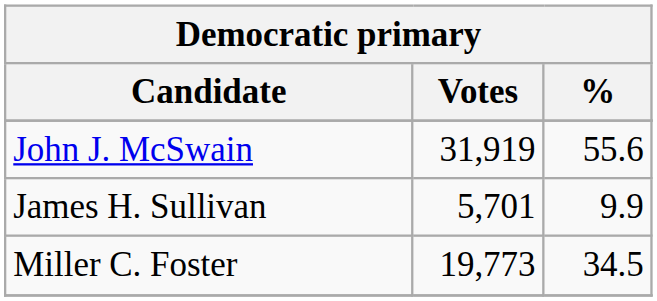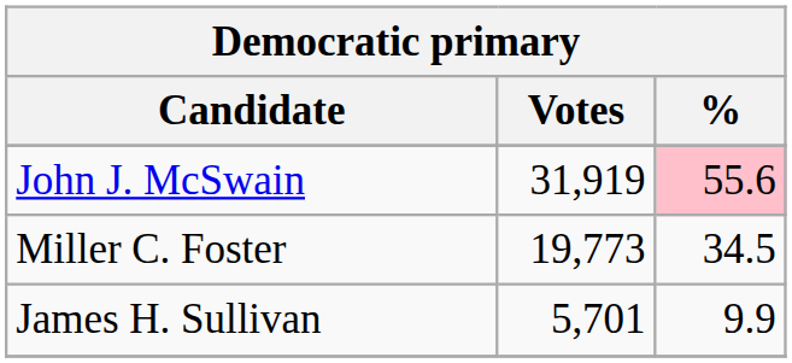John J. McSwain | %: no background -> pink background
rows swapped: Miller C. Foster <-> James H. Sullivan
